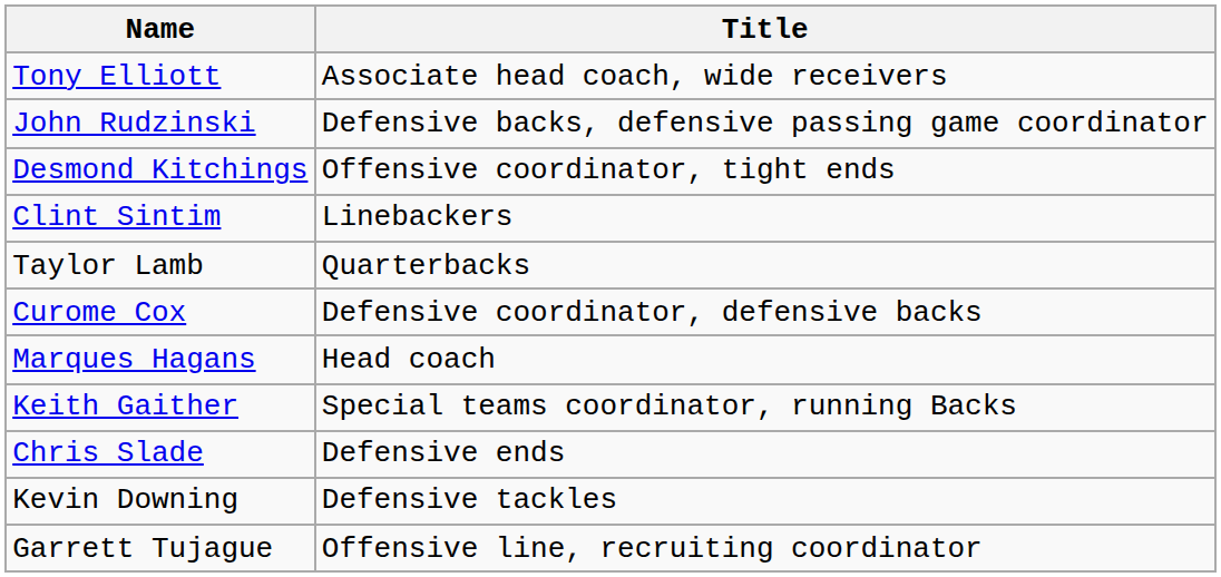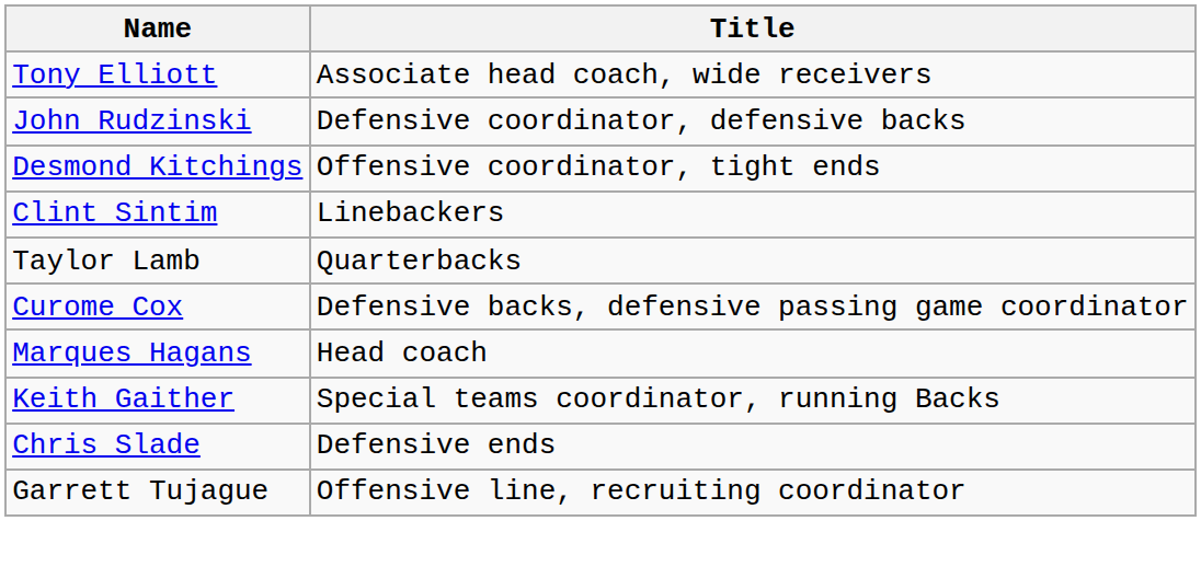John Rudzinski | Title: Defensive backs, defensive passing game coordinator -> Defensive coordinator, defensive backs
Curome Cox | Title: Defensive coordinator, defensive backs -> Defensive backs, defensive passing game coordinator
- row: Kevin Downing | Defensive tackles
